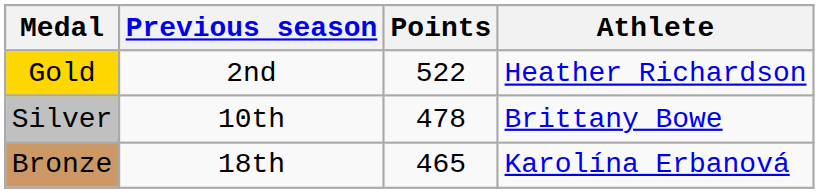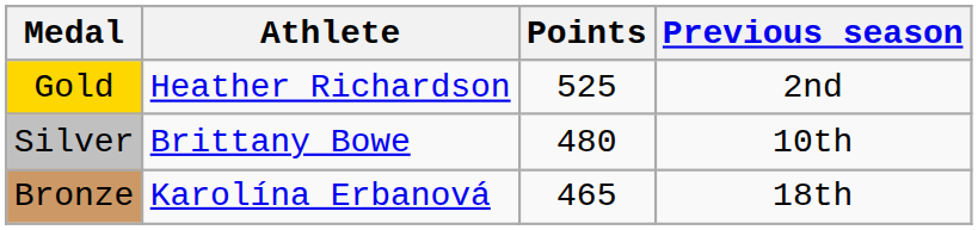columns swapped: Athlete <-> Previous season
Gold | Points: 522 -> 525
Silver | Points: 478 -> 480
